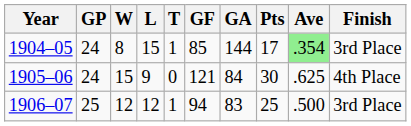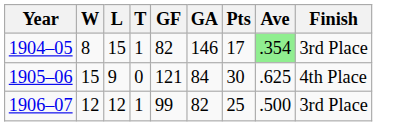- column: GP | 24 | 24 | 25
1904–05 | GF: 85 -> 82
1904–05 | GA: 144 -> 146
1906–07 | GF: 94 -> 99
1906–07 | GA: 83 -> 82
